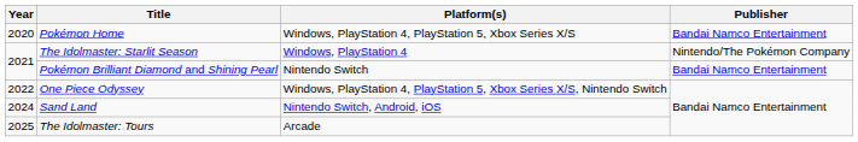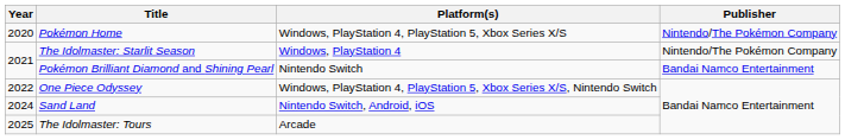Pokémon Home | Publisher: Bandai Namco Entertainment -> Nintendo/The Pokémon Company
